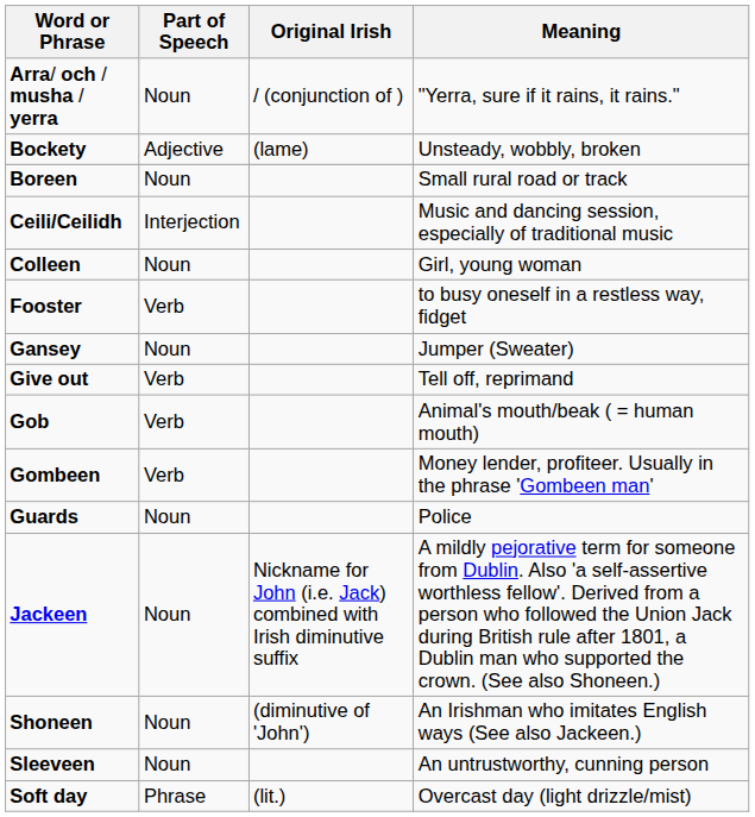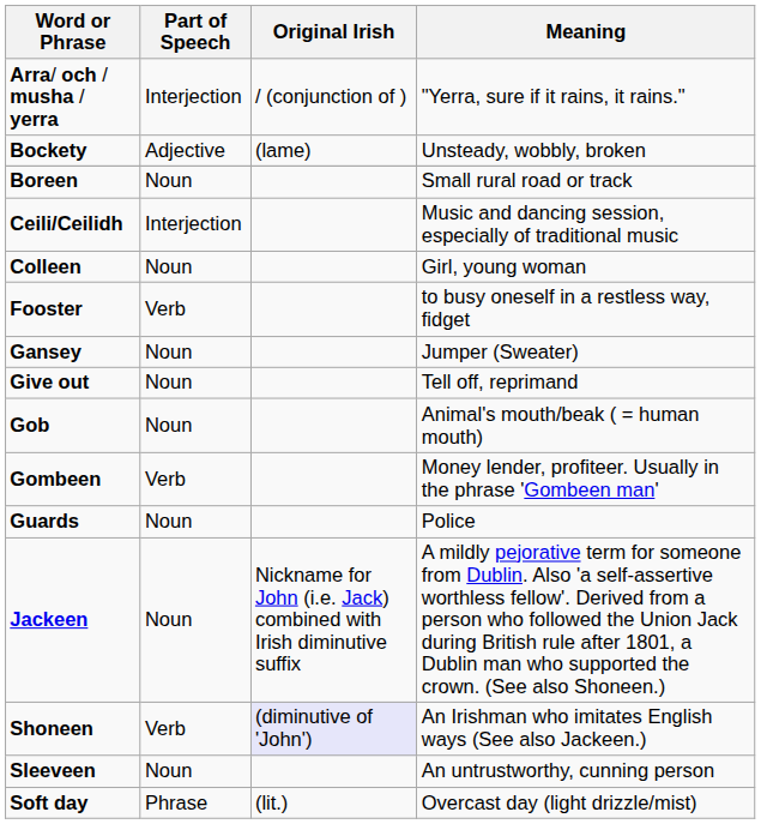Arra/ och / musha / yerra | Part of Speech: Noun -> Interjection
Give out | Part of Speech: Verb -> Noun
Gob | Part of Speech: Verb -> Noun
Shoneen | Part of Speech: Noun -> Verb
Shoneen | Original Irish: no background -> lavender background
